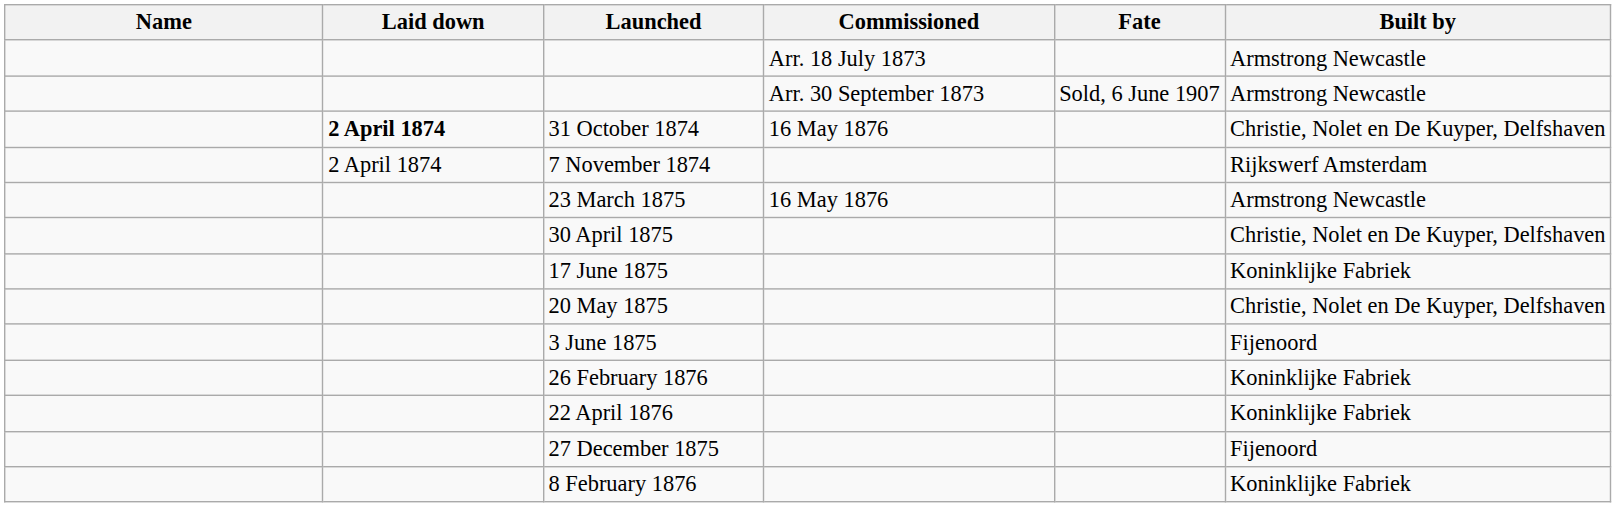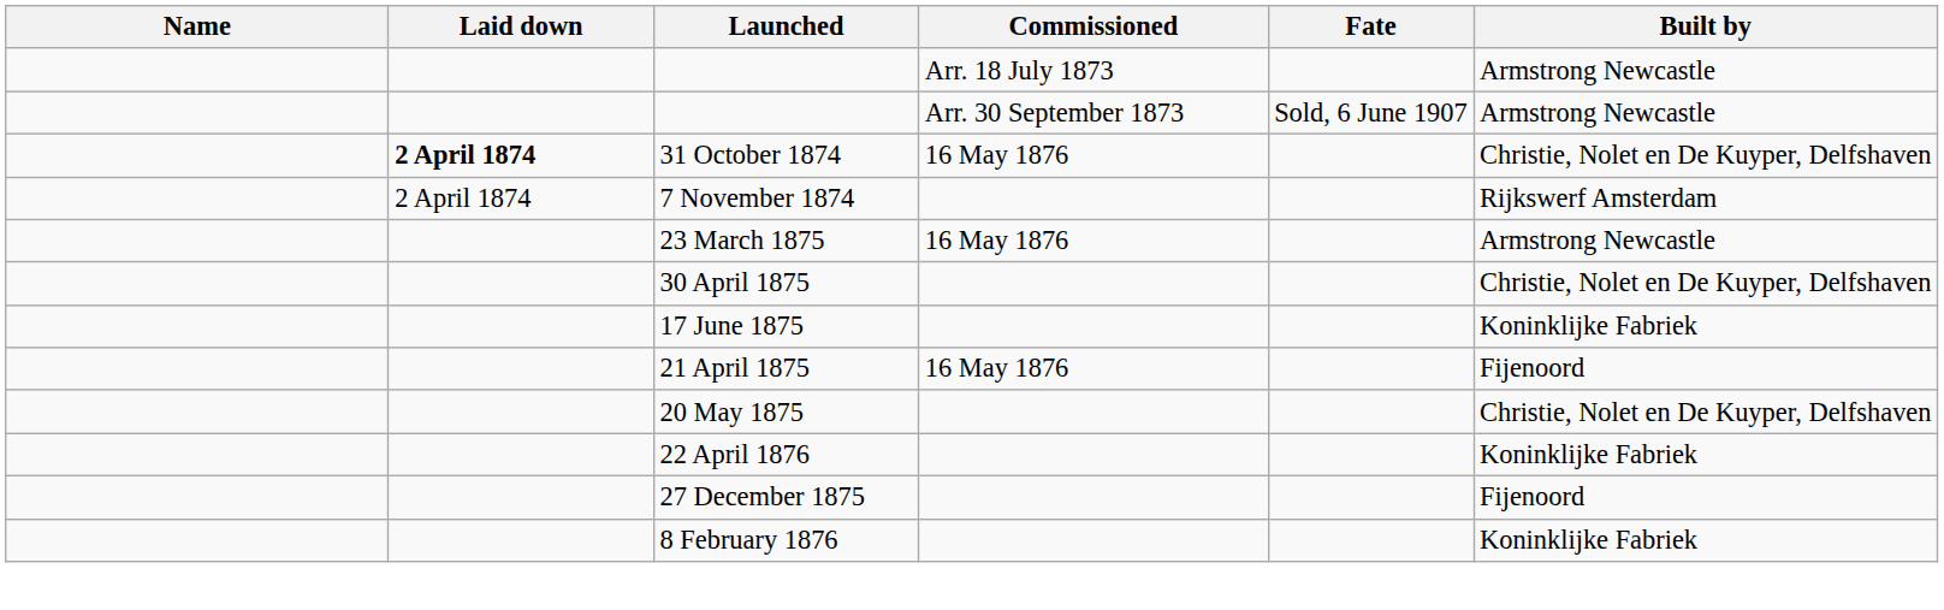+ row: 21 April 1875 | 16 May 1876 | Fijenoord
- row: 3 June 1875 | Fijenoord
- row: 26 February 1876 | Koninklijke Fabriek
